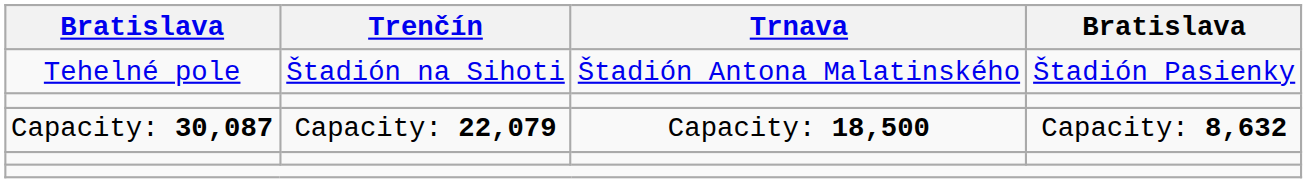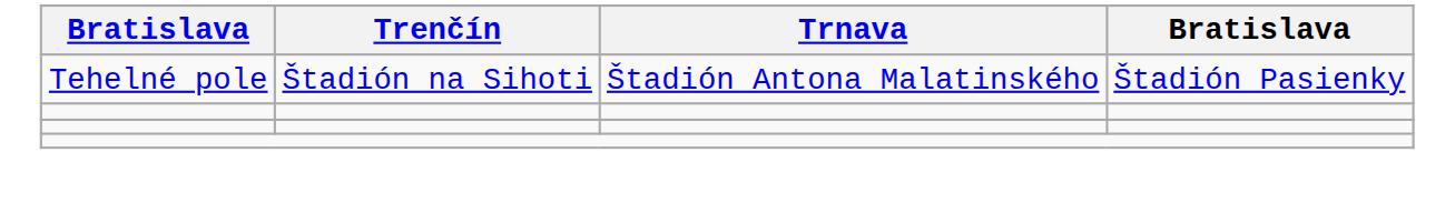- row: Capacity: 30,087 | Capacity: 22,079 | Capacity: 18,500 | Capacity: 8,632
